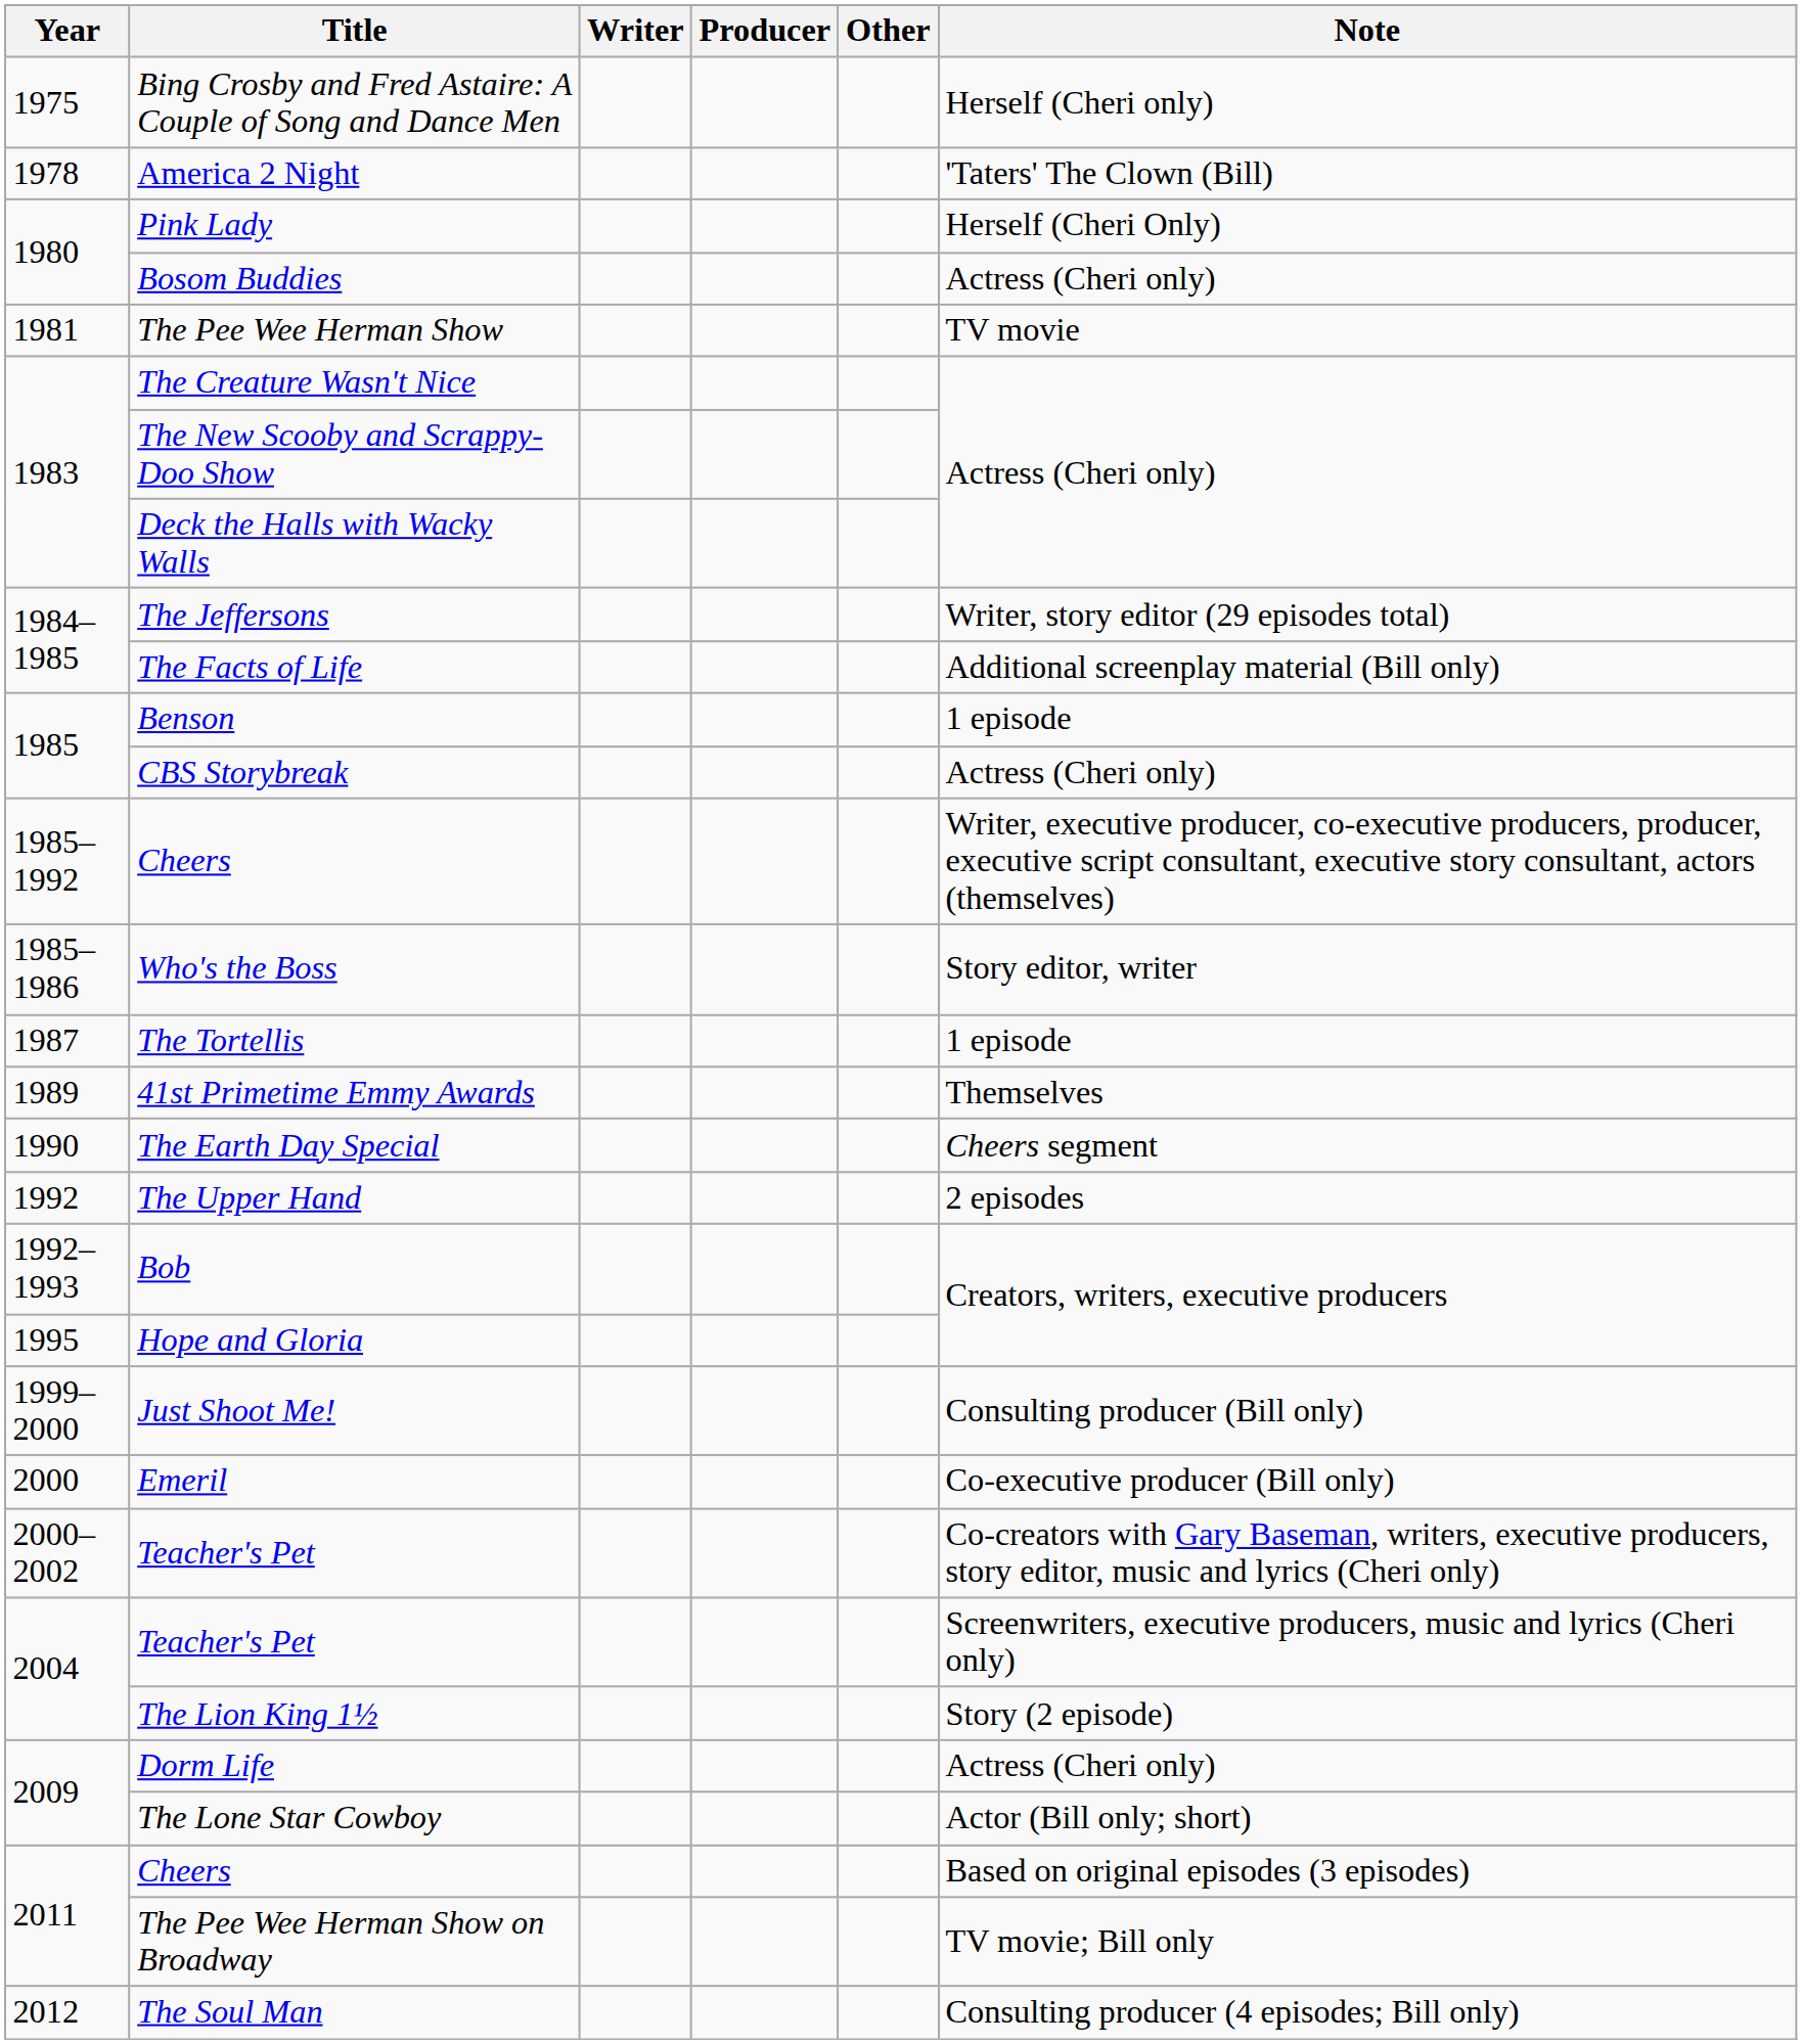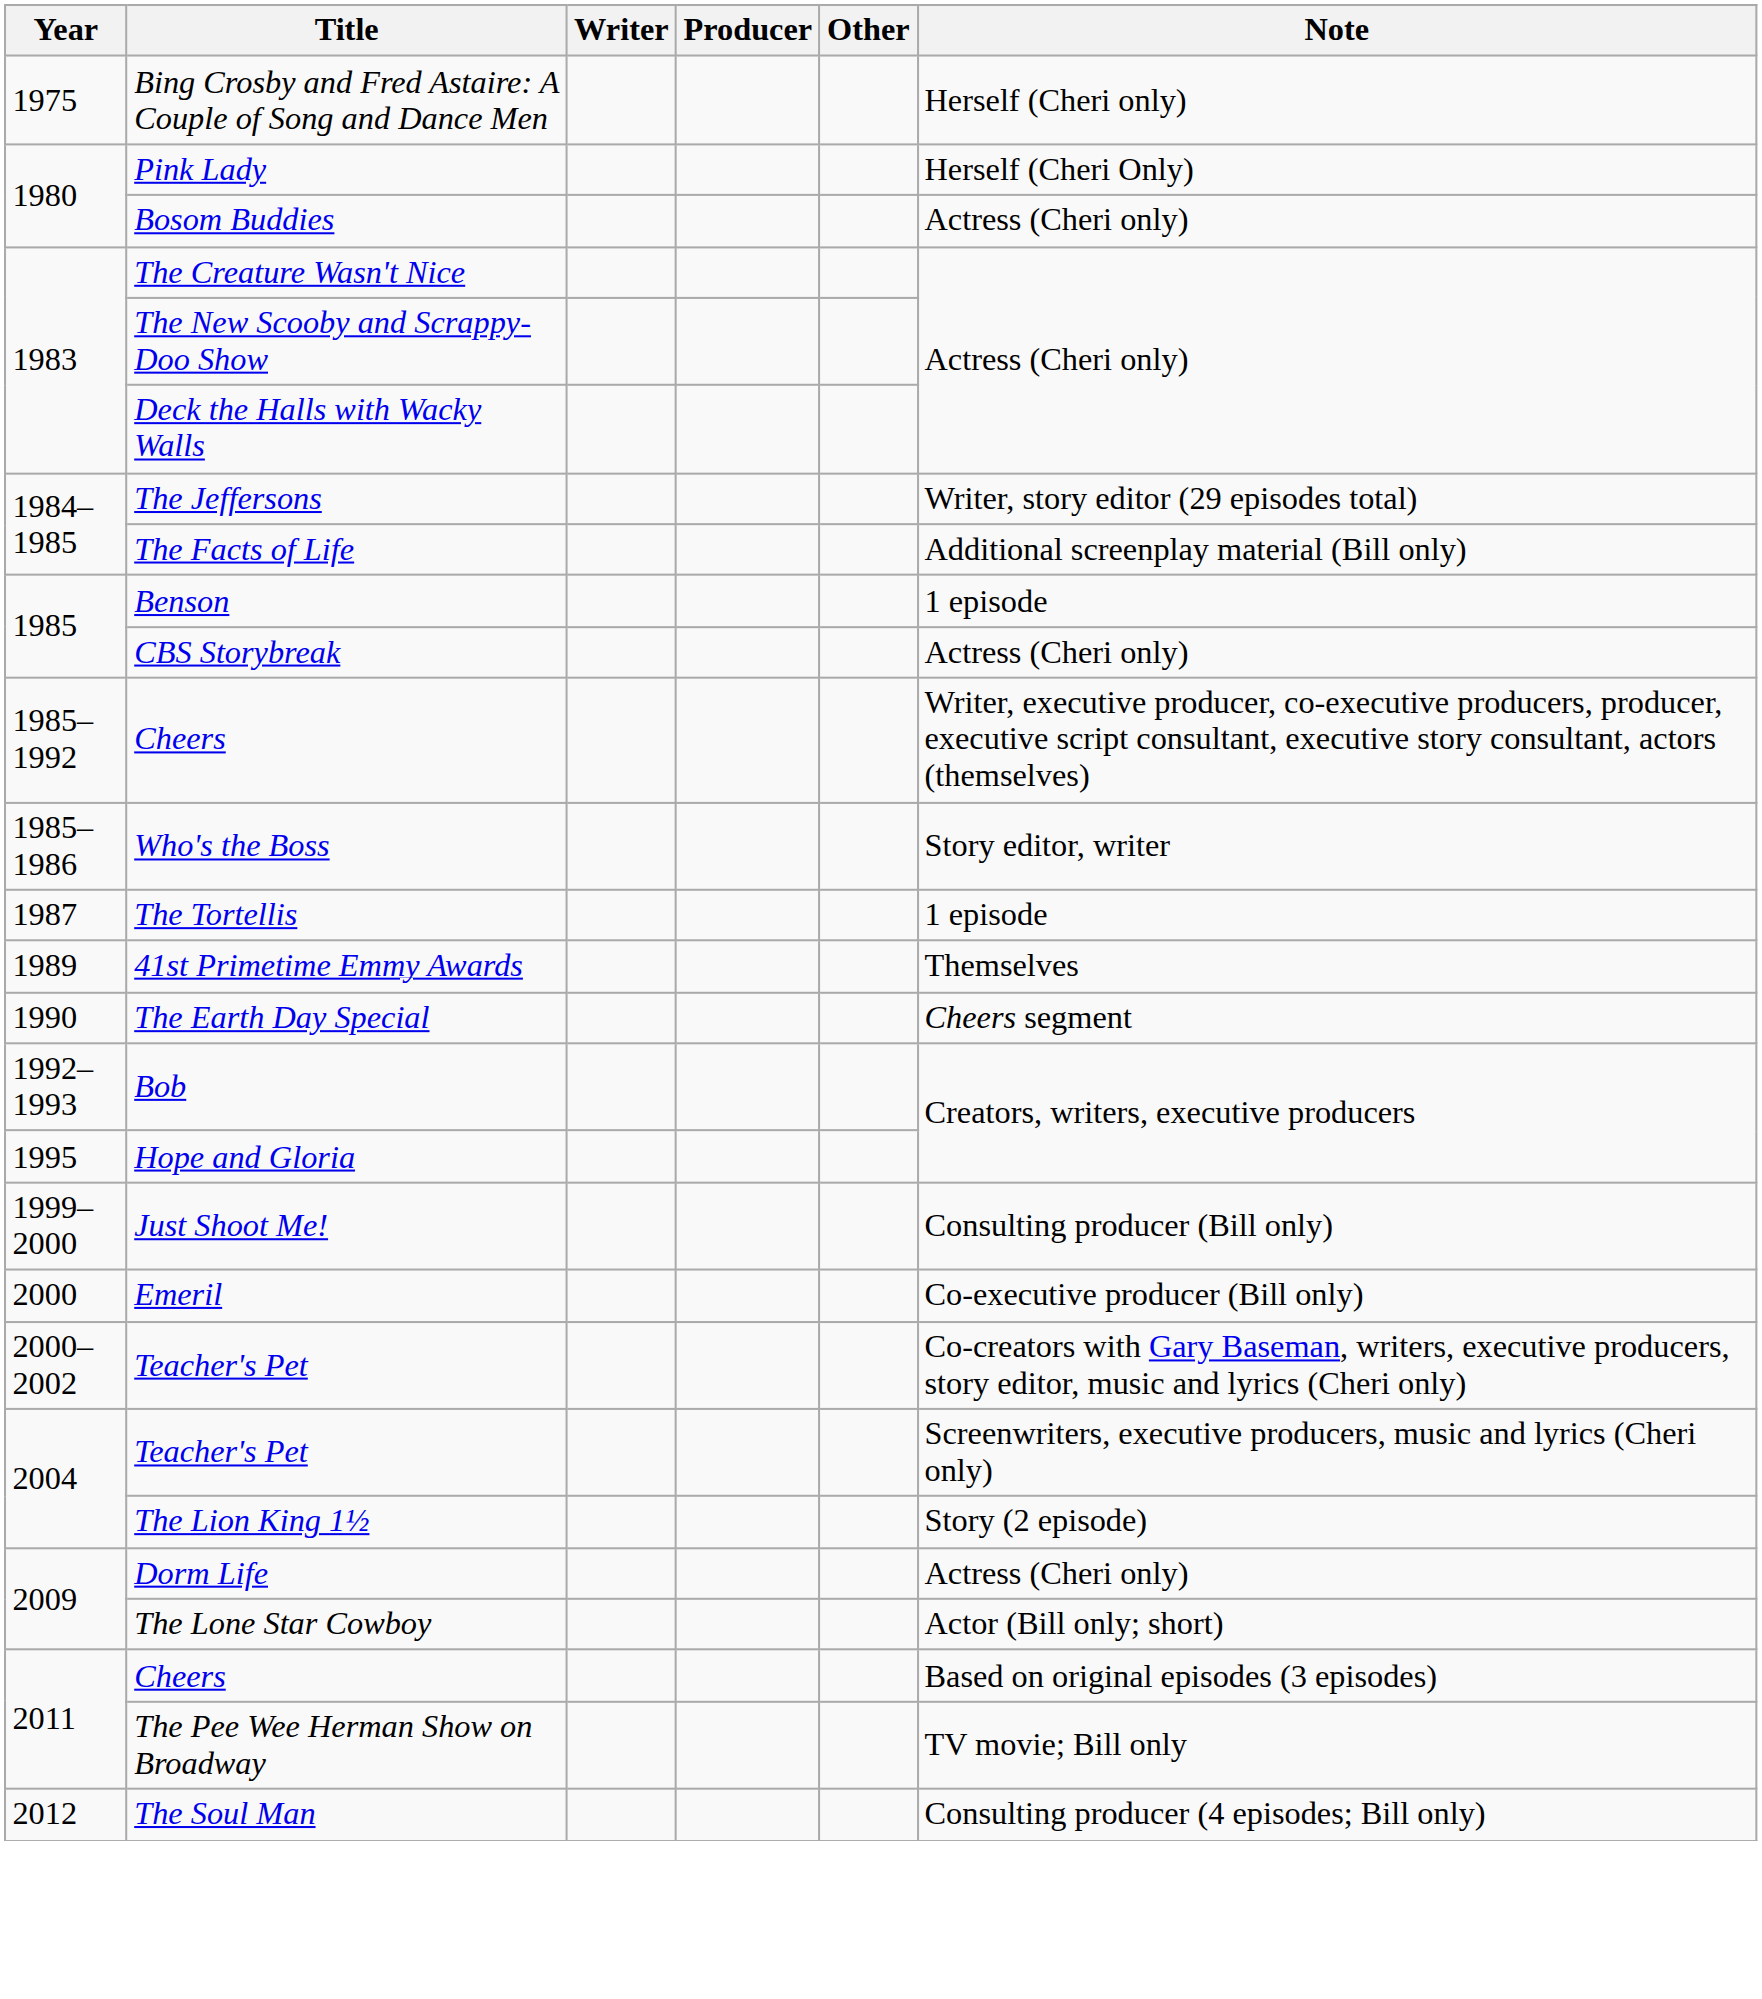- row: 1978 | America 2 Night | 'Taters' The Clown (Bill)
- row: 1981 | The Pee Wee Herman Show | TV movie
- row: 1992 | The Upper Hand | 2 episodes
